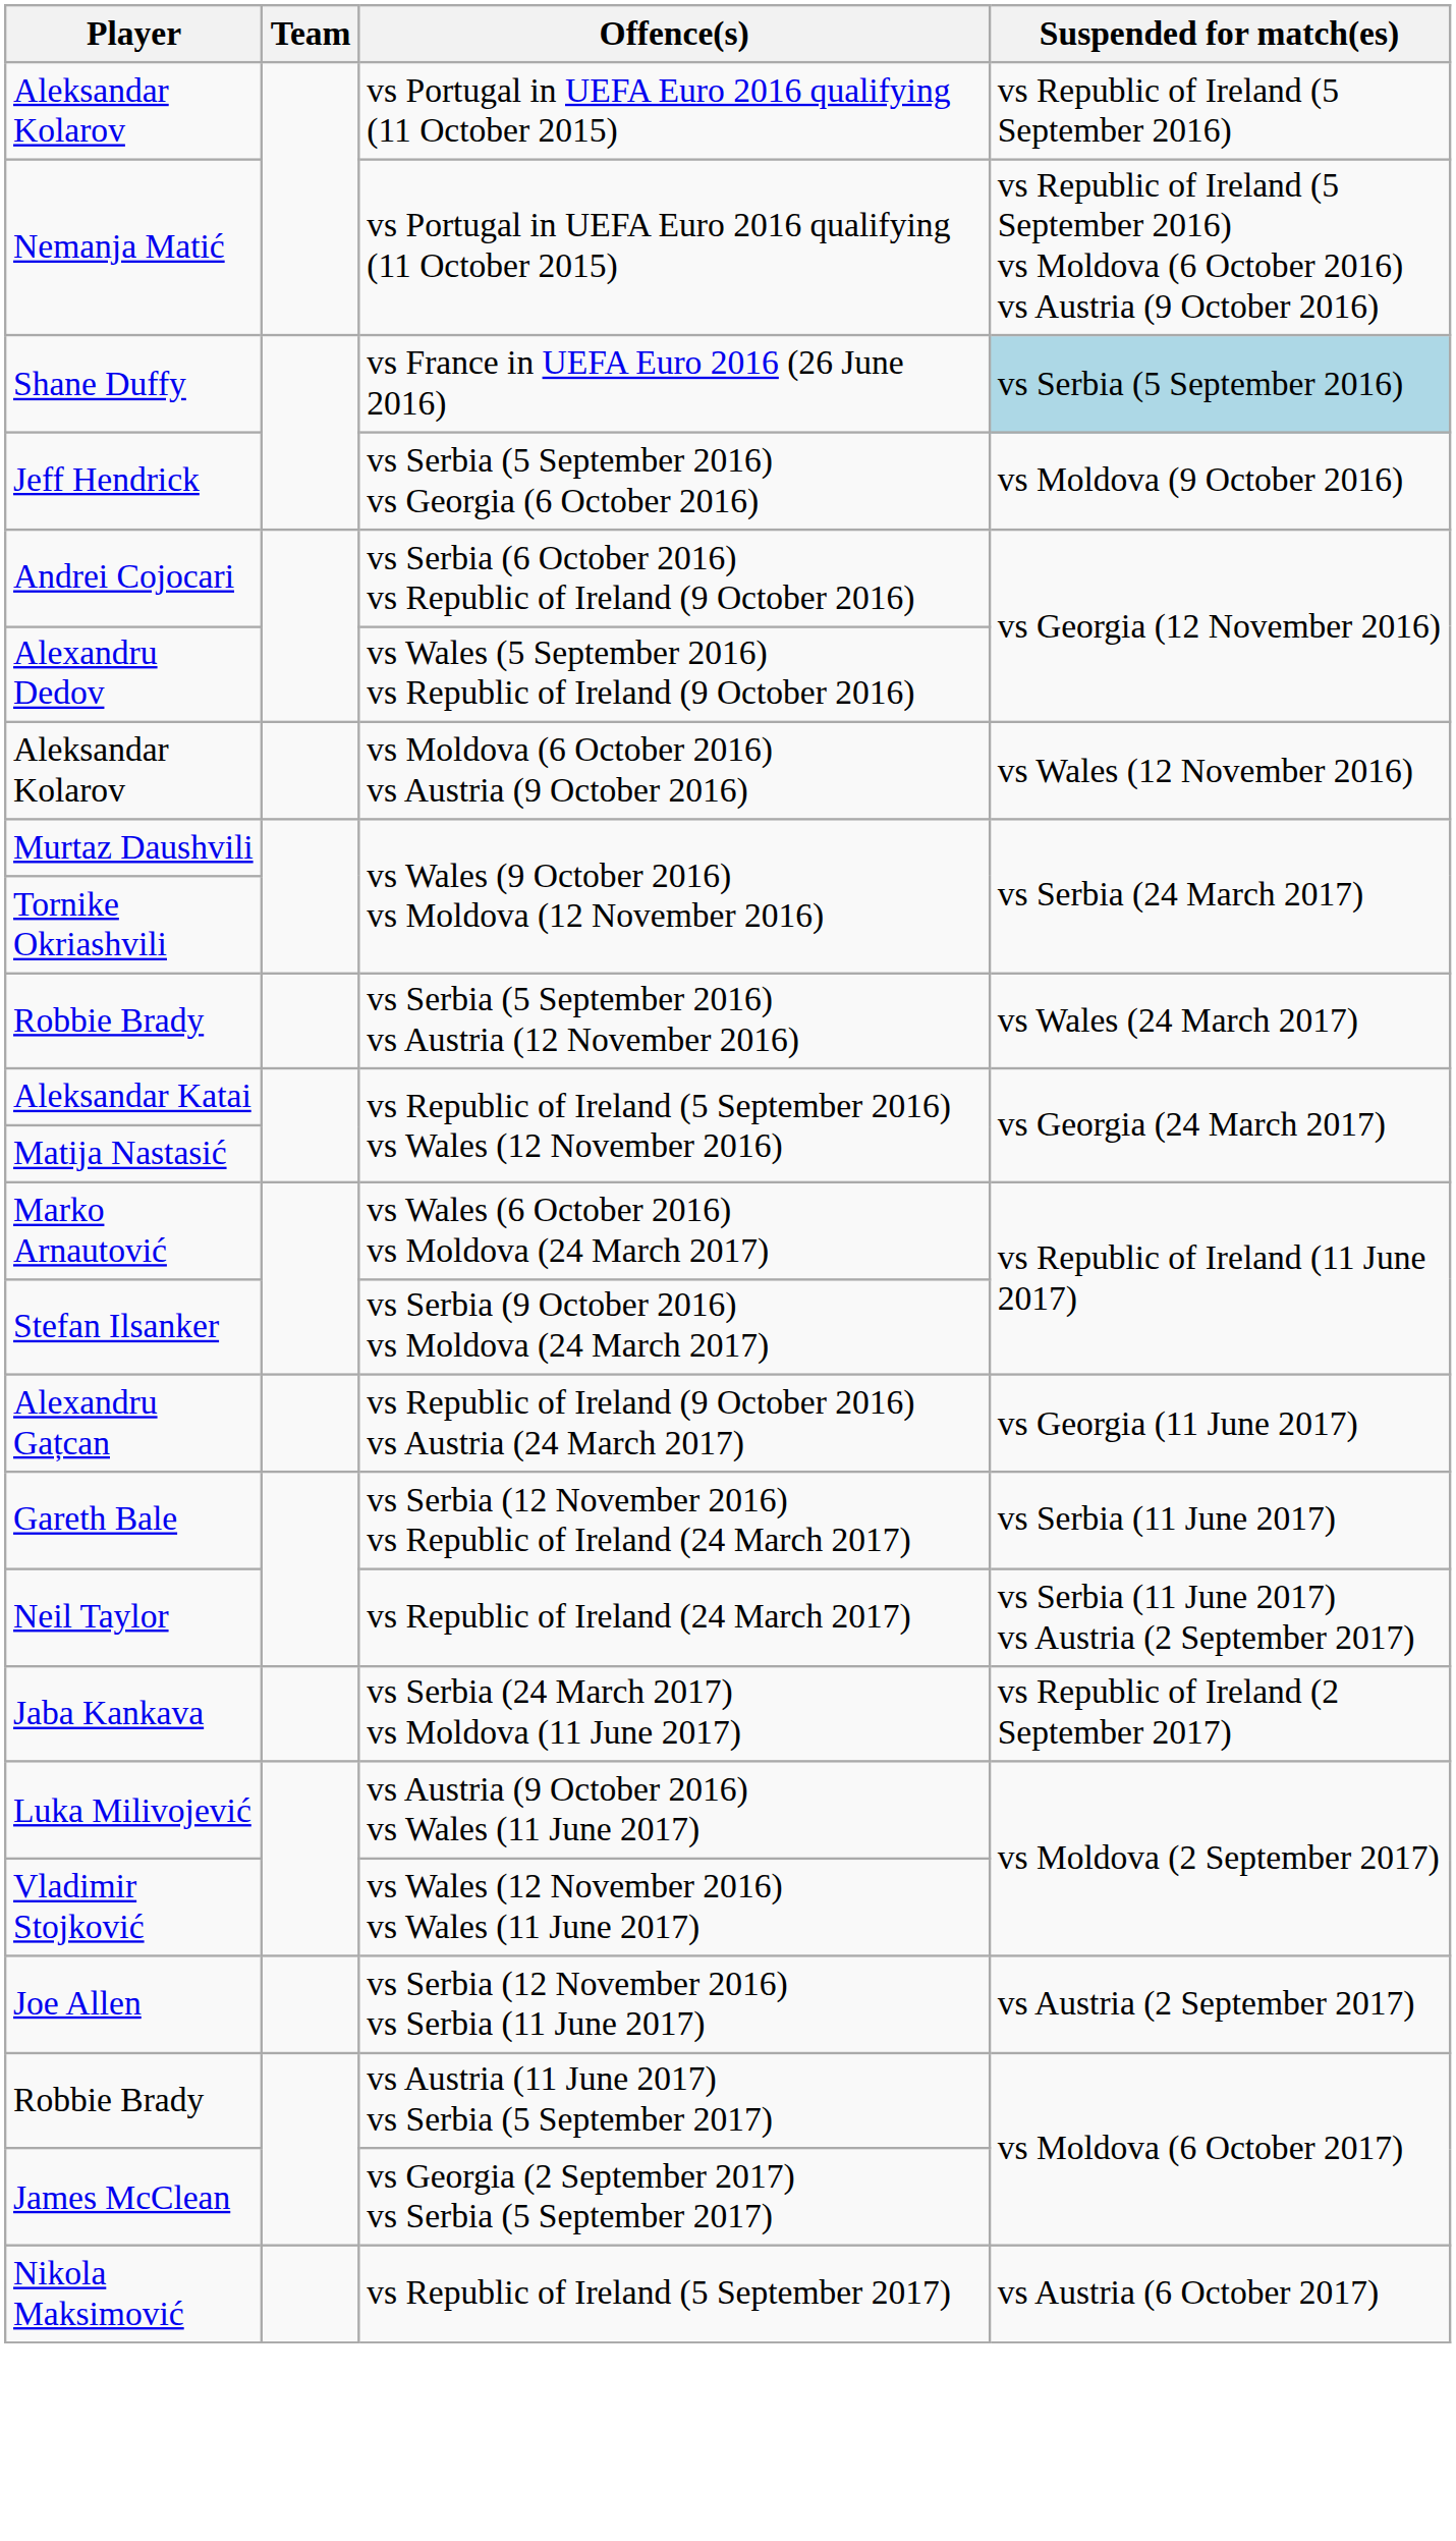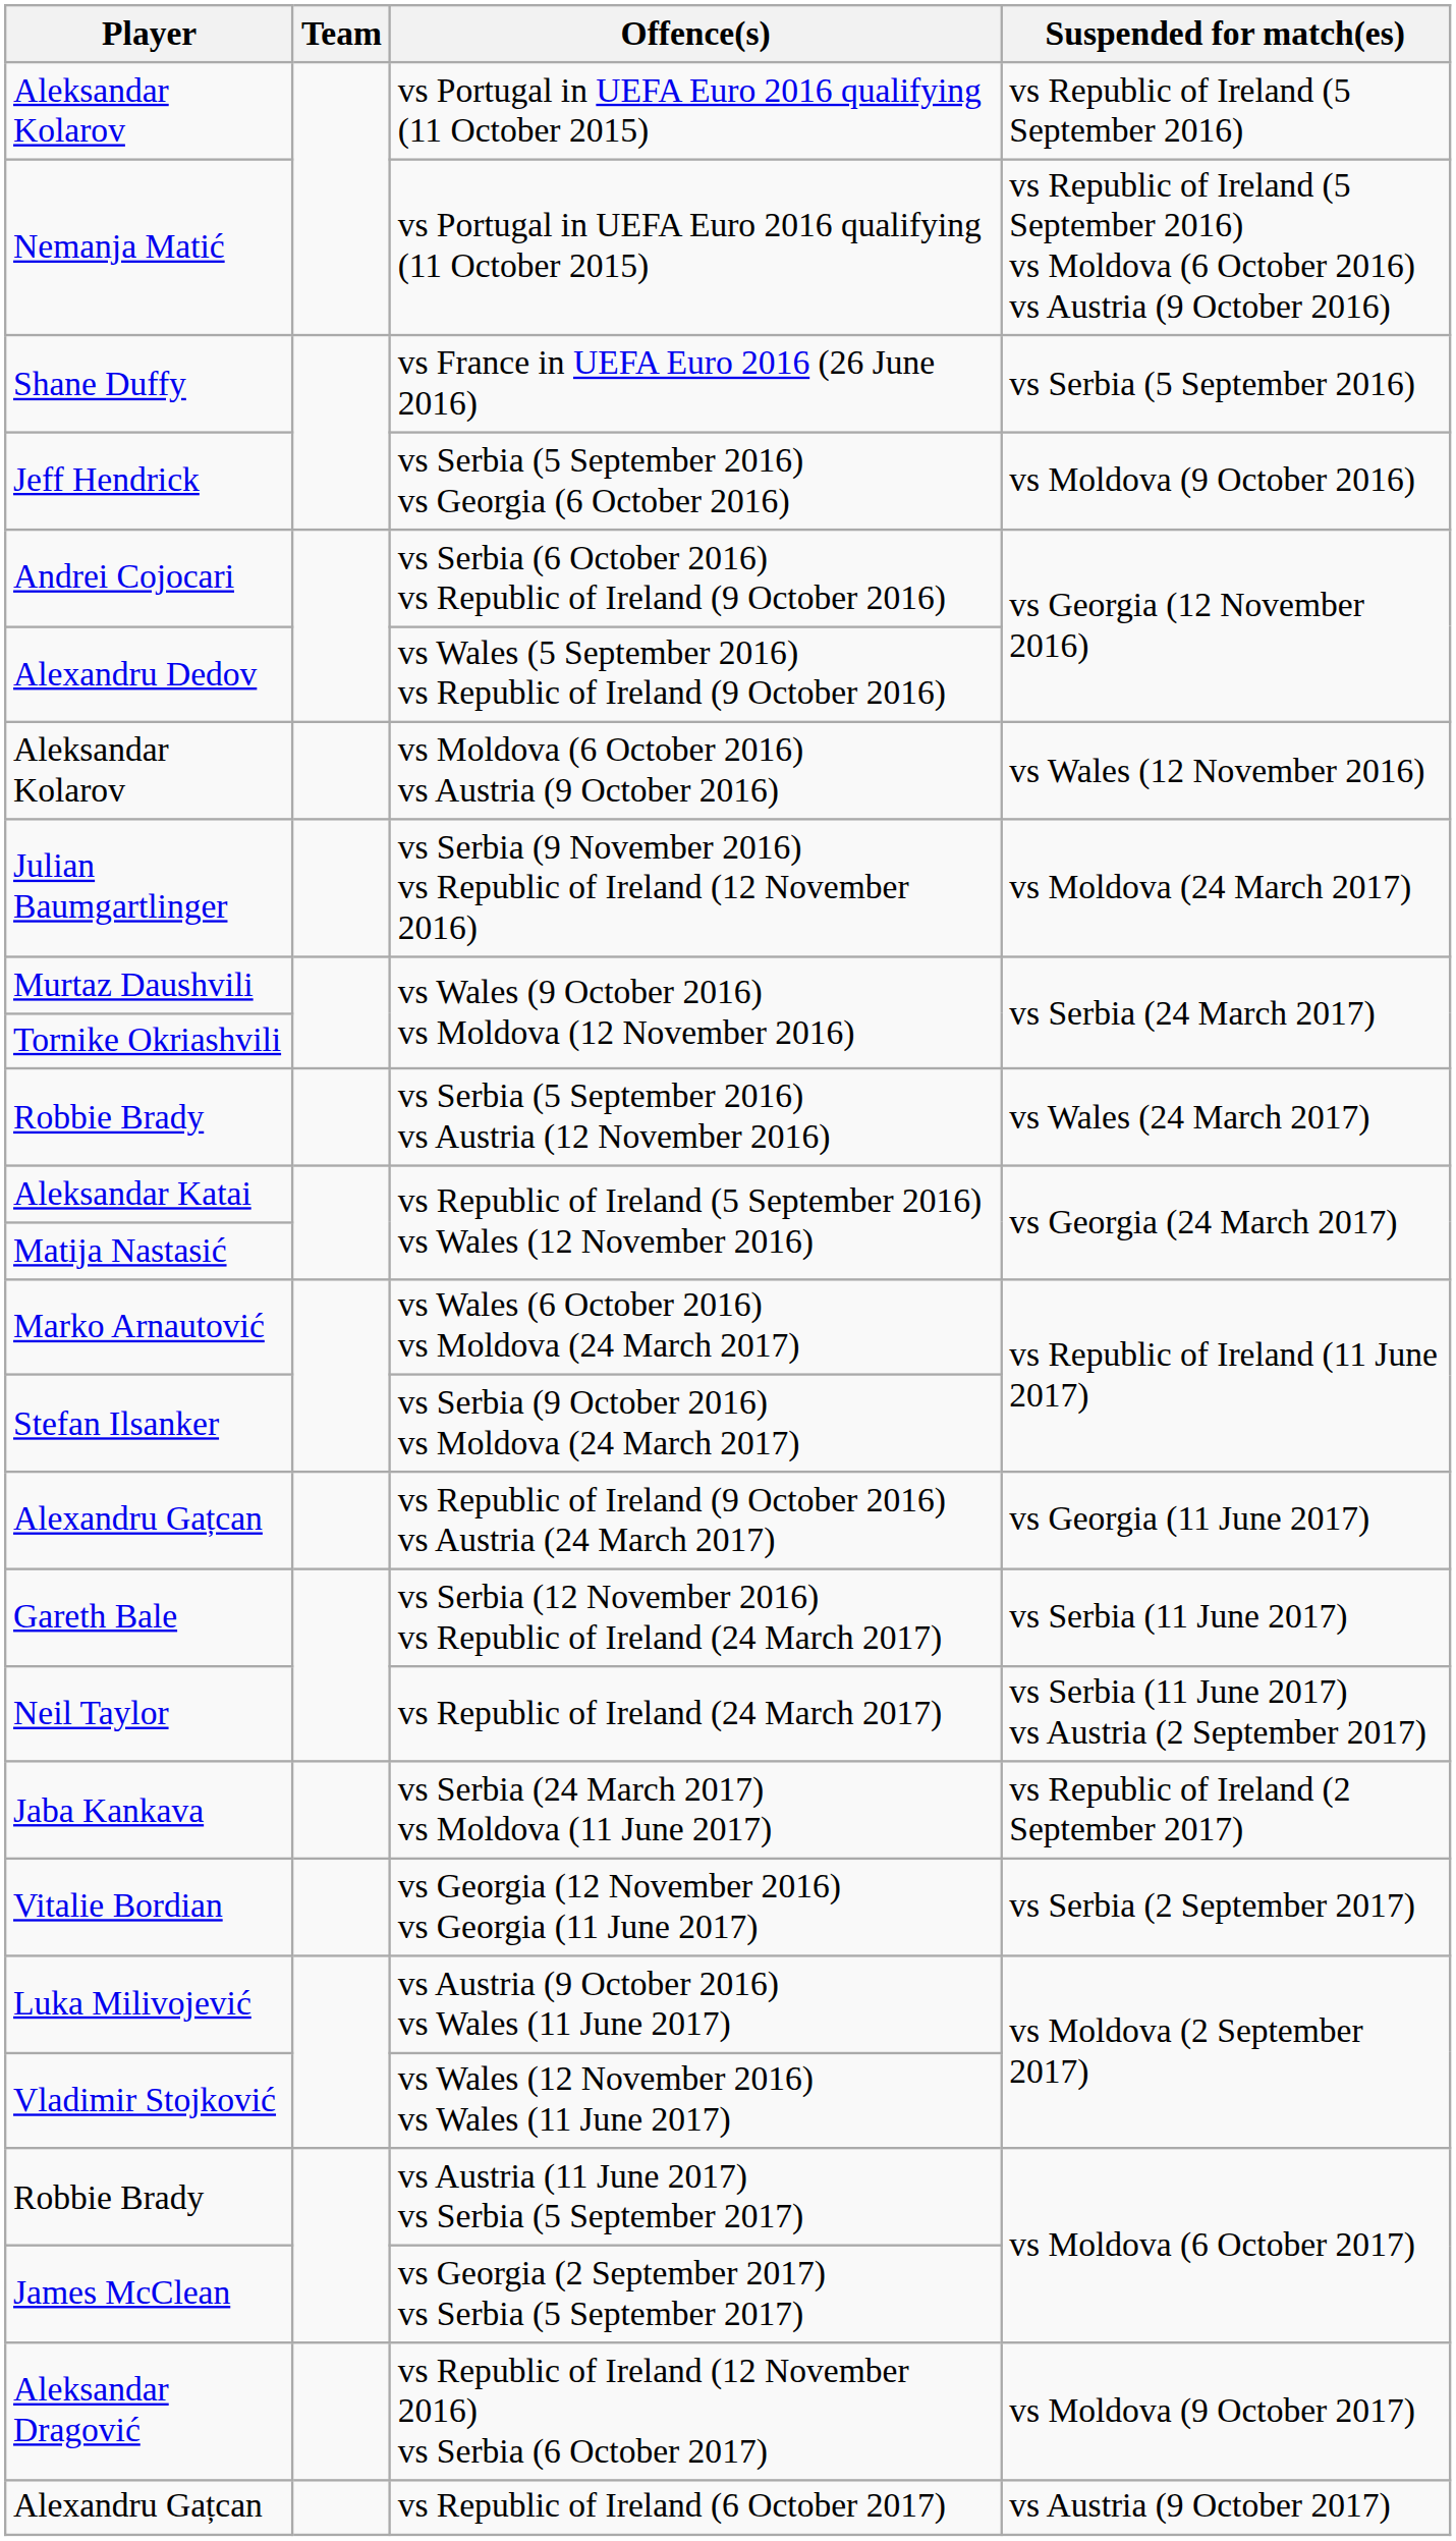Shane Duffy | Suspended for match(es): lightblue background -> no background
+ row: Julian Baumgartlinger | vs Serbia (9 November 2016) vs Republic of Ireland (12 November 2016) | vs Moldova (24 March 2017)
+ row: Vitalie Bordian | vs Georgia (12 November 2016) vs Georgia (11 June 2017) | vs Serbia (2 September 2017)
- row: Joe Allen | vs Serbia (12 November 2016) vs Serbia (11 June 2017) | vs Austria (2 September 2017)
- row: Nikola Maksimović | vs Republic of Ireland (5 September 2017) | vs Austria (6 October 2017)
+ row: Aleksandar Dragović | vs Republic of Ireland (12 November 2016) vs Serbia (6 October 2017) | vs Moldova (9 October 2017)
+ row: Alexandru Gațcan | vs Republic of Ireland (6 October 2017) | vs Austria (9 October 2017)
